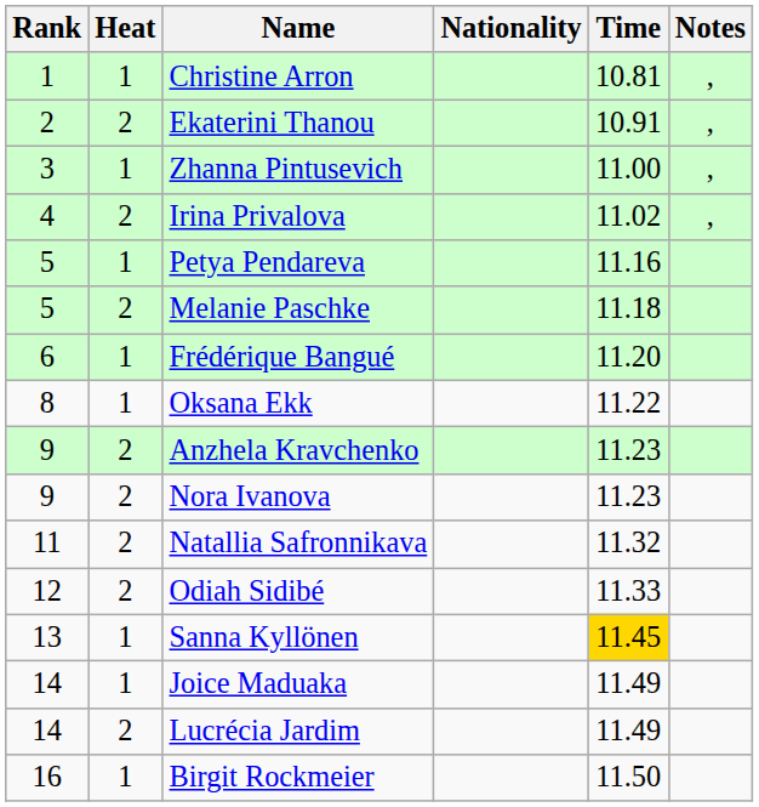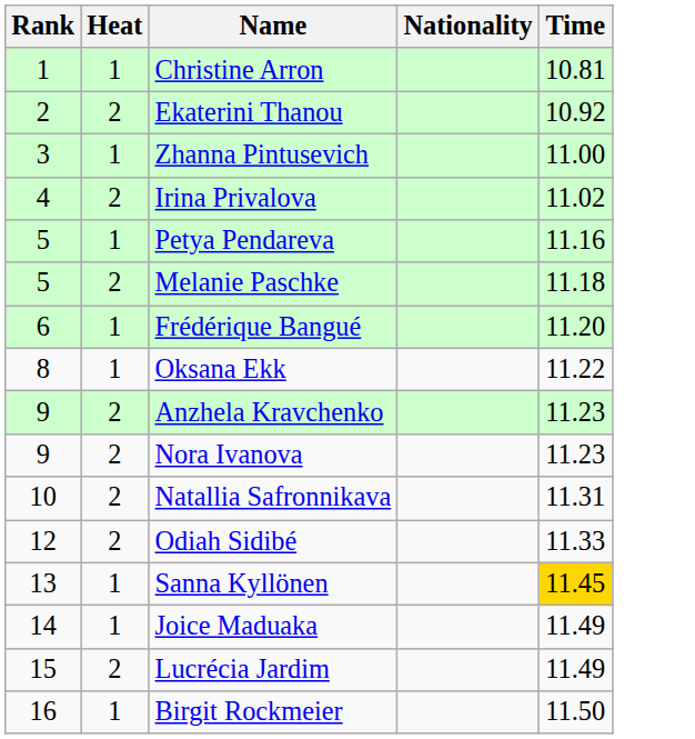- column: Notes | , | , | , | ,
Ekaterini Thanou | Time: 10.91 -> 10.92
Natallia Safronnikava | Rank: 11 -> 10
Natallia Safronnikava | Time: 11.32 -> 11.31
Lucrécia Jardim | Rank: 14 -> 15
